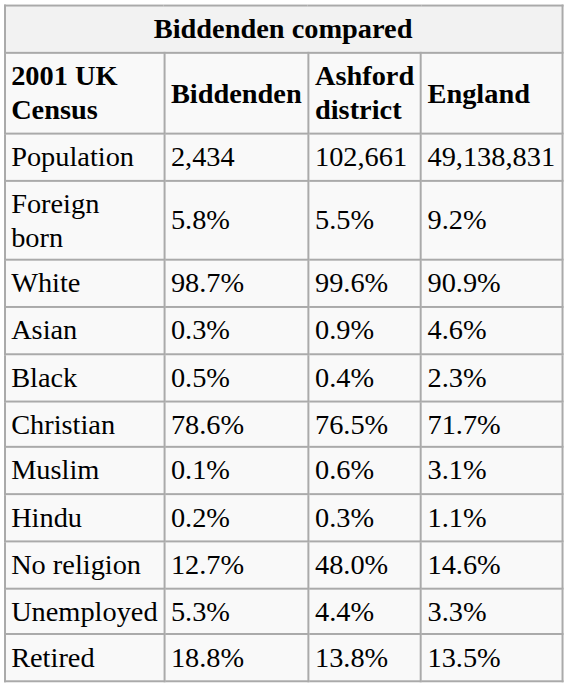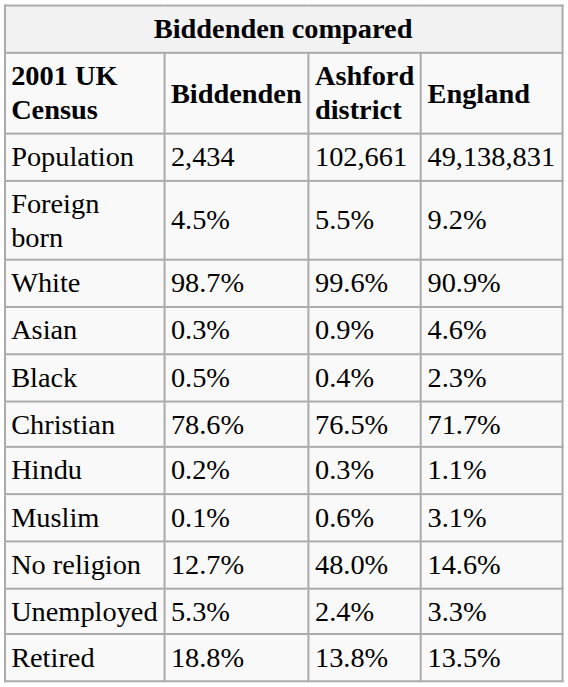Foreign born | Biddenden: 5.8% -> 4.5%
rows swapped: Muslim <-> Hindu
Unemployed | Ashford district: 4.4% -> 2.4%
